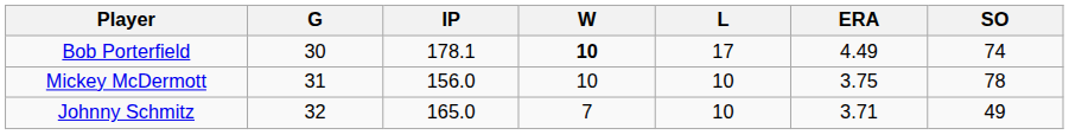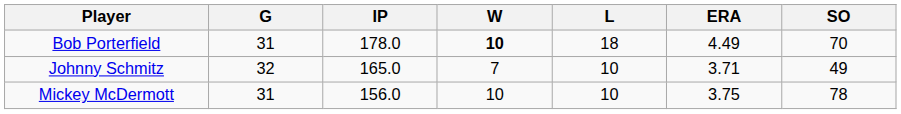Bob Porterfield | G: 30 -> 31
Bob Porterfield | IP: 178.1 -> 178.0
Bob Porterfield | L: 17 -> 18
Bob Porterfield | SO: 74 -> 70
rows swapped: Johnny Schmitz <-> Mickey McDermott
